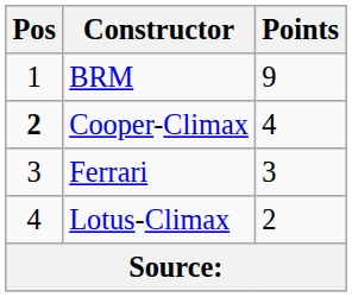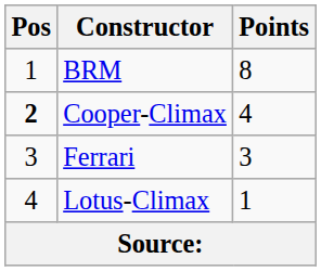BRM | Points: 9 -> 8
Lotus-Climax | Points: 2 -> 1
